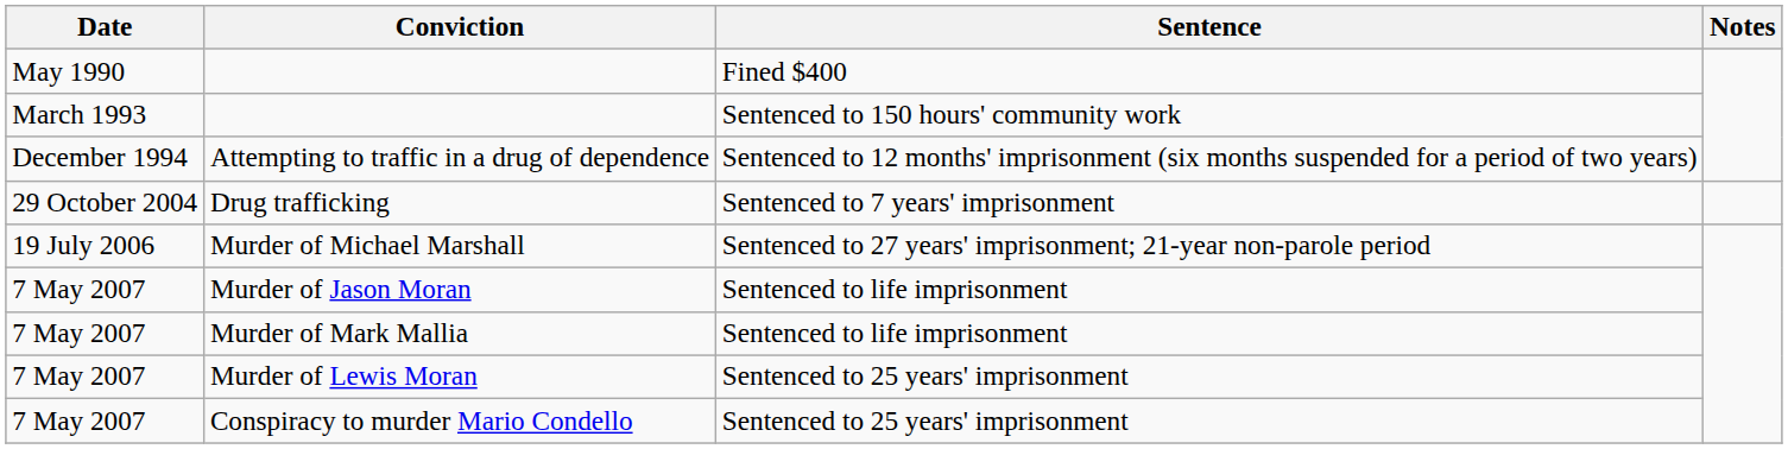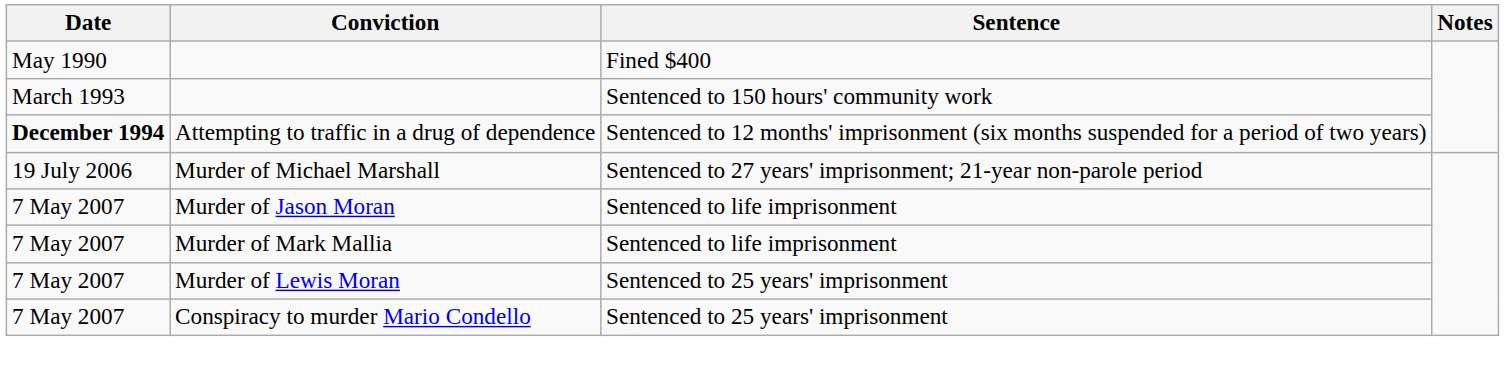Attempting to traffic in a drug of dependence | Date: normal -> bold
- row: 29 October 2004 | Drug trafficking | Sentenced to 7 years' imprisonment
